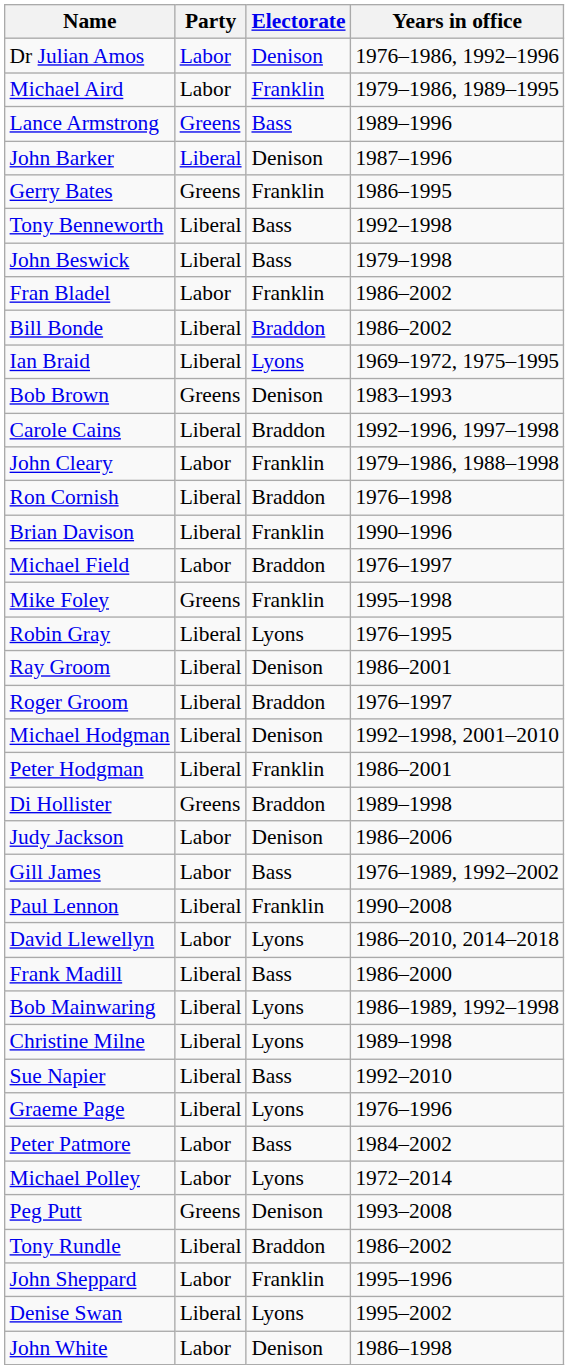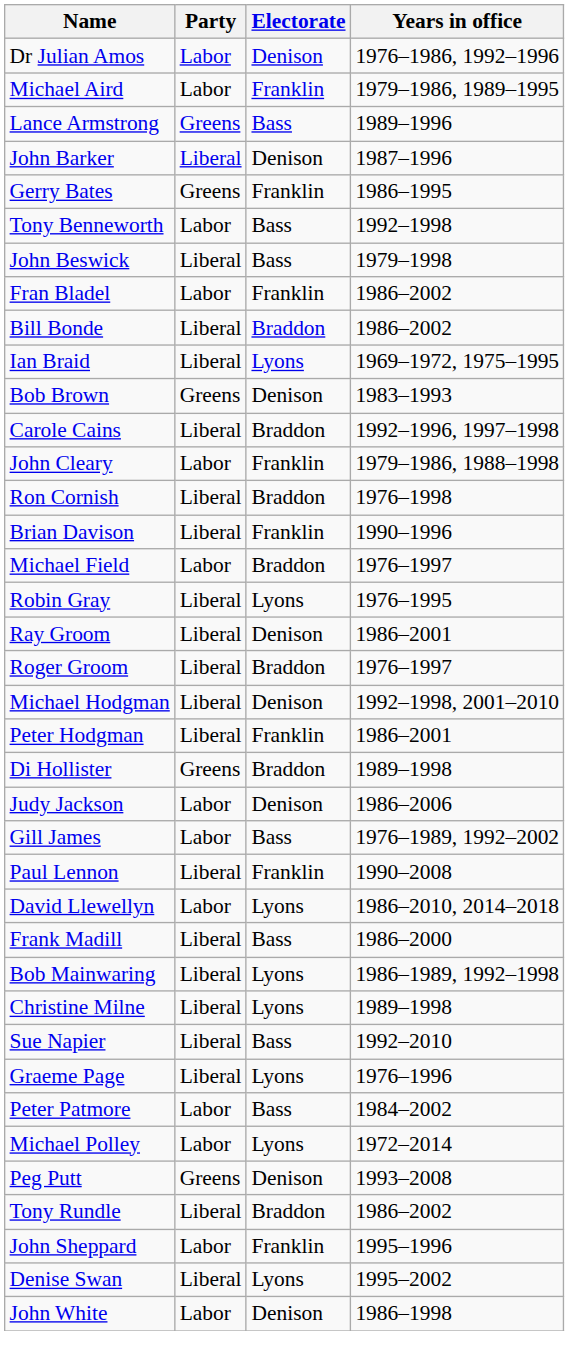Tony Benneworth | Party: Liberal -> Labor
- row: Mike Foley | Greens | Franklin | 1995–1998
